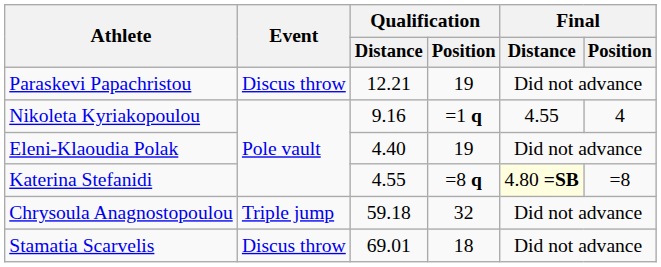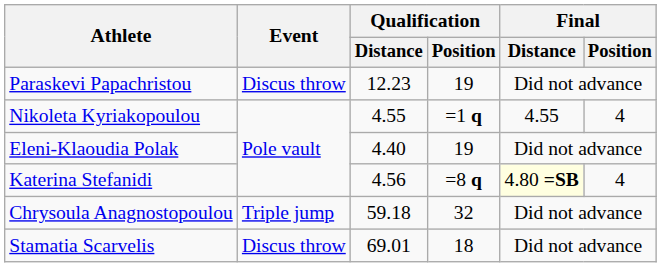Paraskevi Papachristou | Qualification / Distance: 12.21 -> 12.23
Nikoleta Kyriakopoulou | Qualification / Distance: 9.16 -> 4.55
Katerina Stefanidi | Qualification / Distance: 4.55 -> 4.56
Katerina Stefanidi | Final / Position: =8 -> 4
